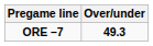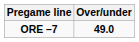ORE –7 | Over/under: 49.3 -> 49.0
